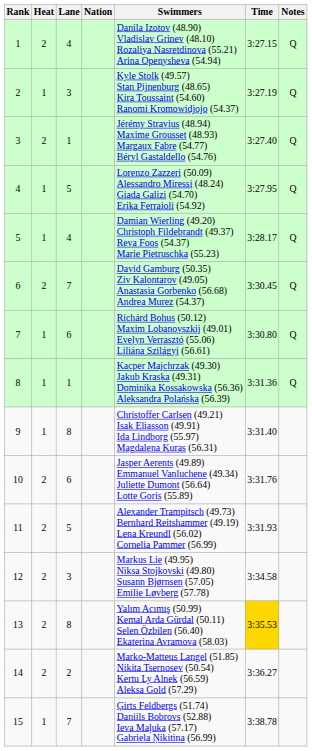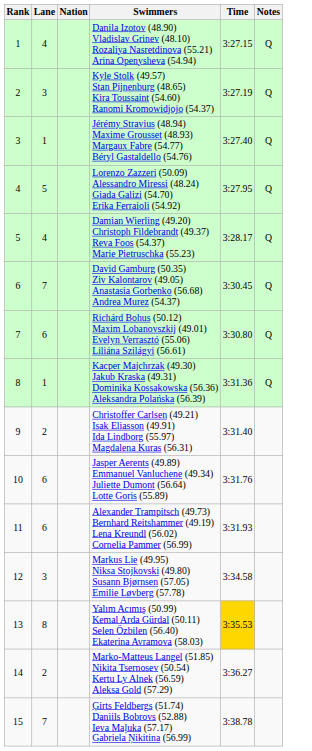- column: Heat | 2 | 1 | 2 | 1 | 1 | 2 | 1 | 1 | 1 | 2 | 2 | 2 | 2 | 2 | 1
9 | Lane: 8 -> 2
11 | Lane: 5 -> 6
